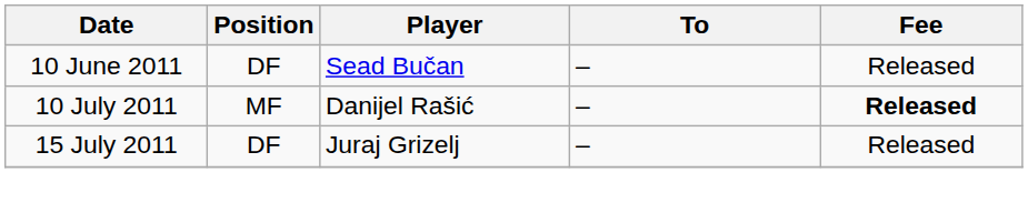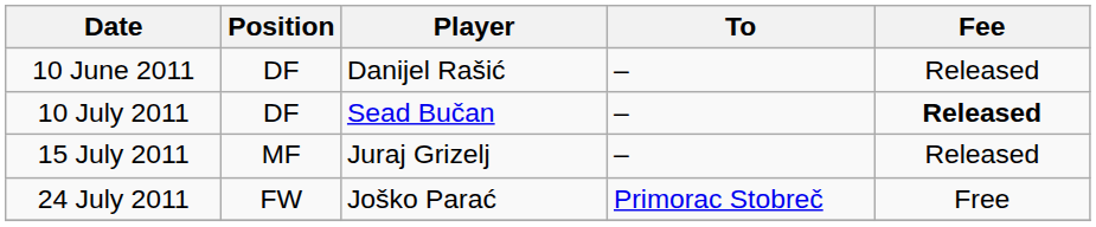10 June 2011 | Player: Sead Bučan -> Danijel Rašić
10 July 2011 | Position: MF -> DF
10 July 2011 | Player: Danijel Rašić -> Sead Bučan
15 July 2011 | Position: DF -> MF
+ row: 24 July 2011 | FW | Joško Parać | Primorac Stobreč | Free
